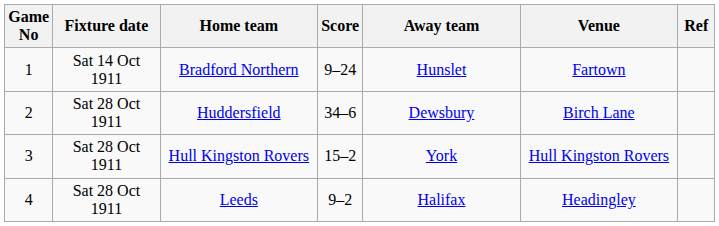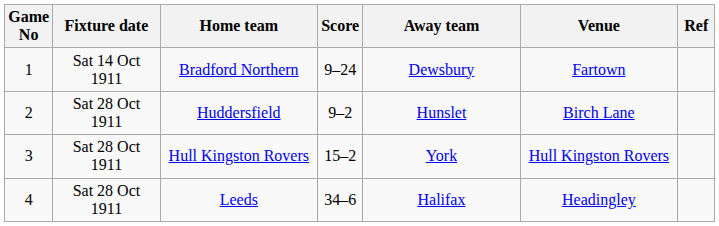Bradford Northern | Away team: Hunslet -> Dewsbury
Huddersfield | Score: 34–6 -> 9–2
Huddersfield | Away team: Dewsbury -> Hunslet
Leeds | Score: 9–2 -> 34–6
